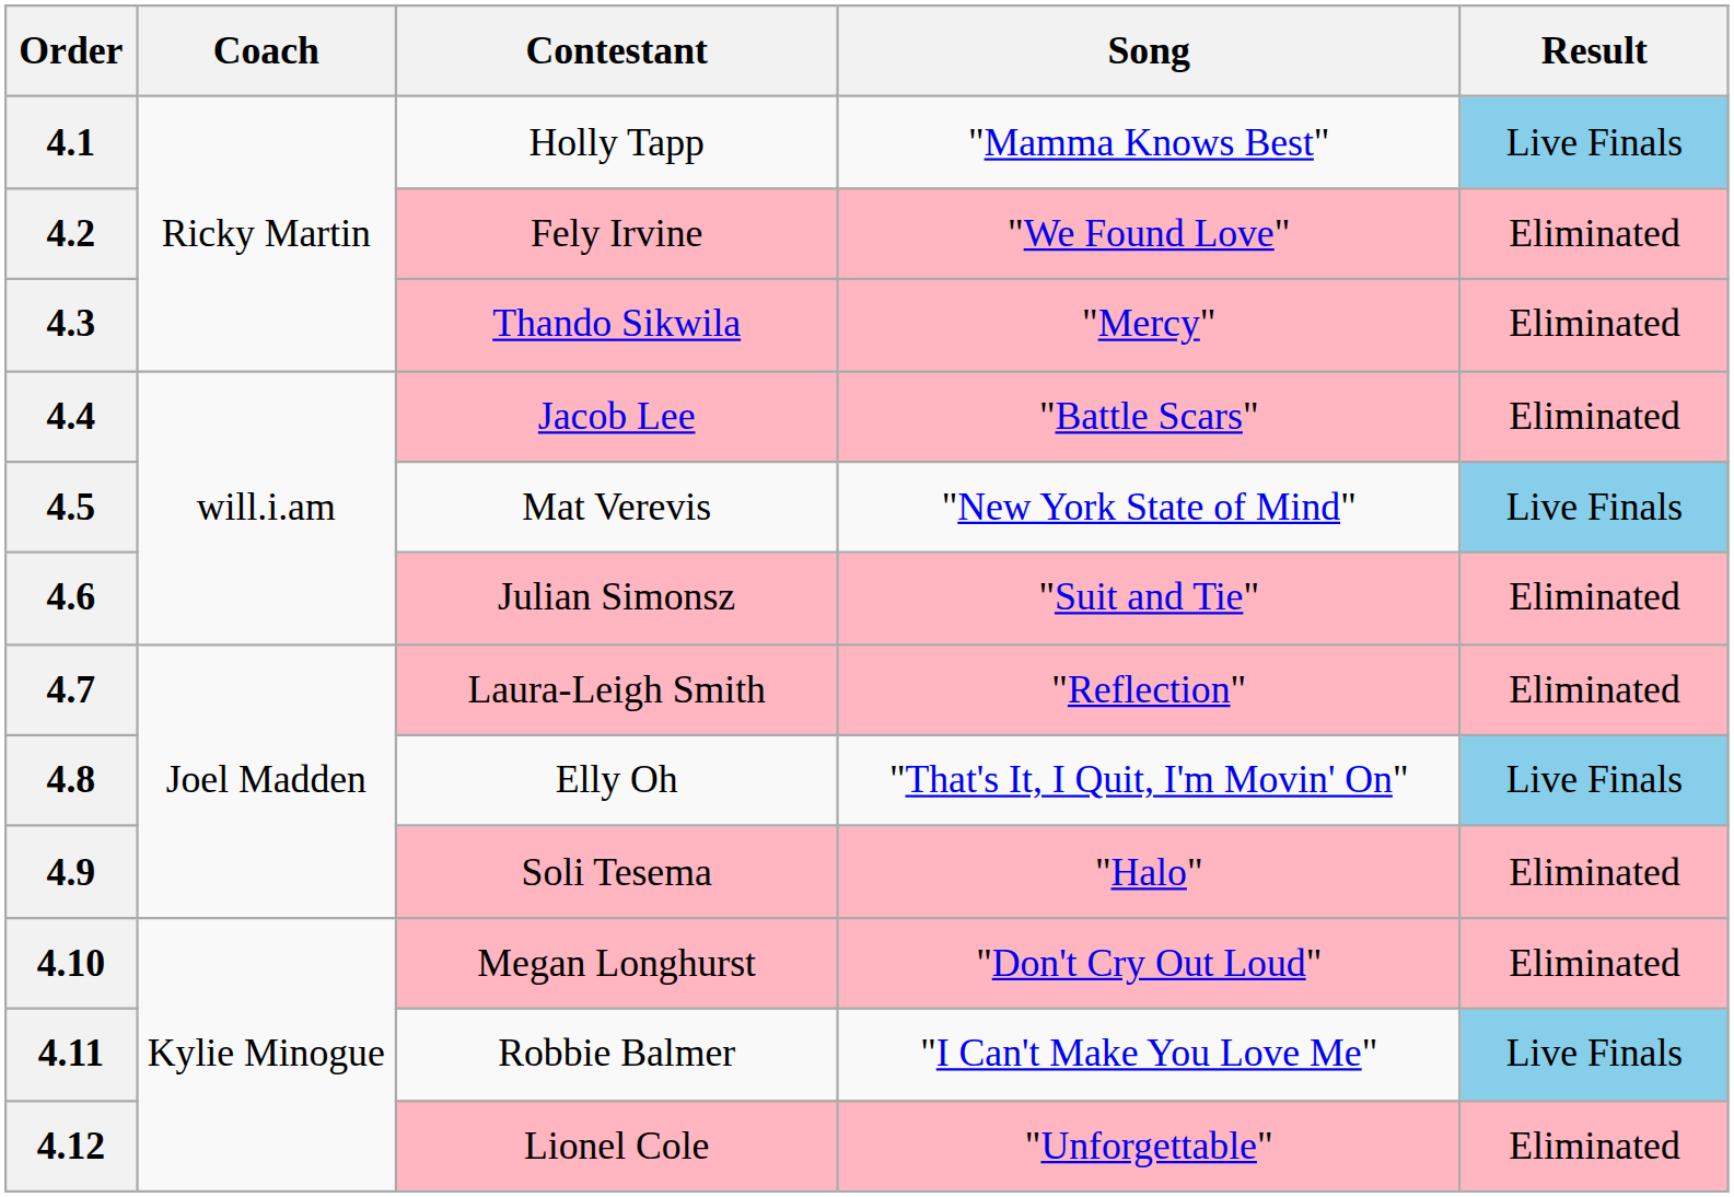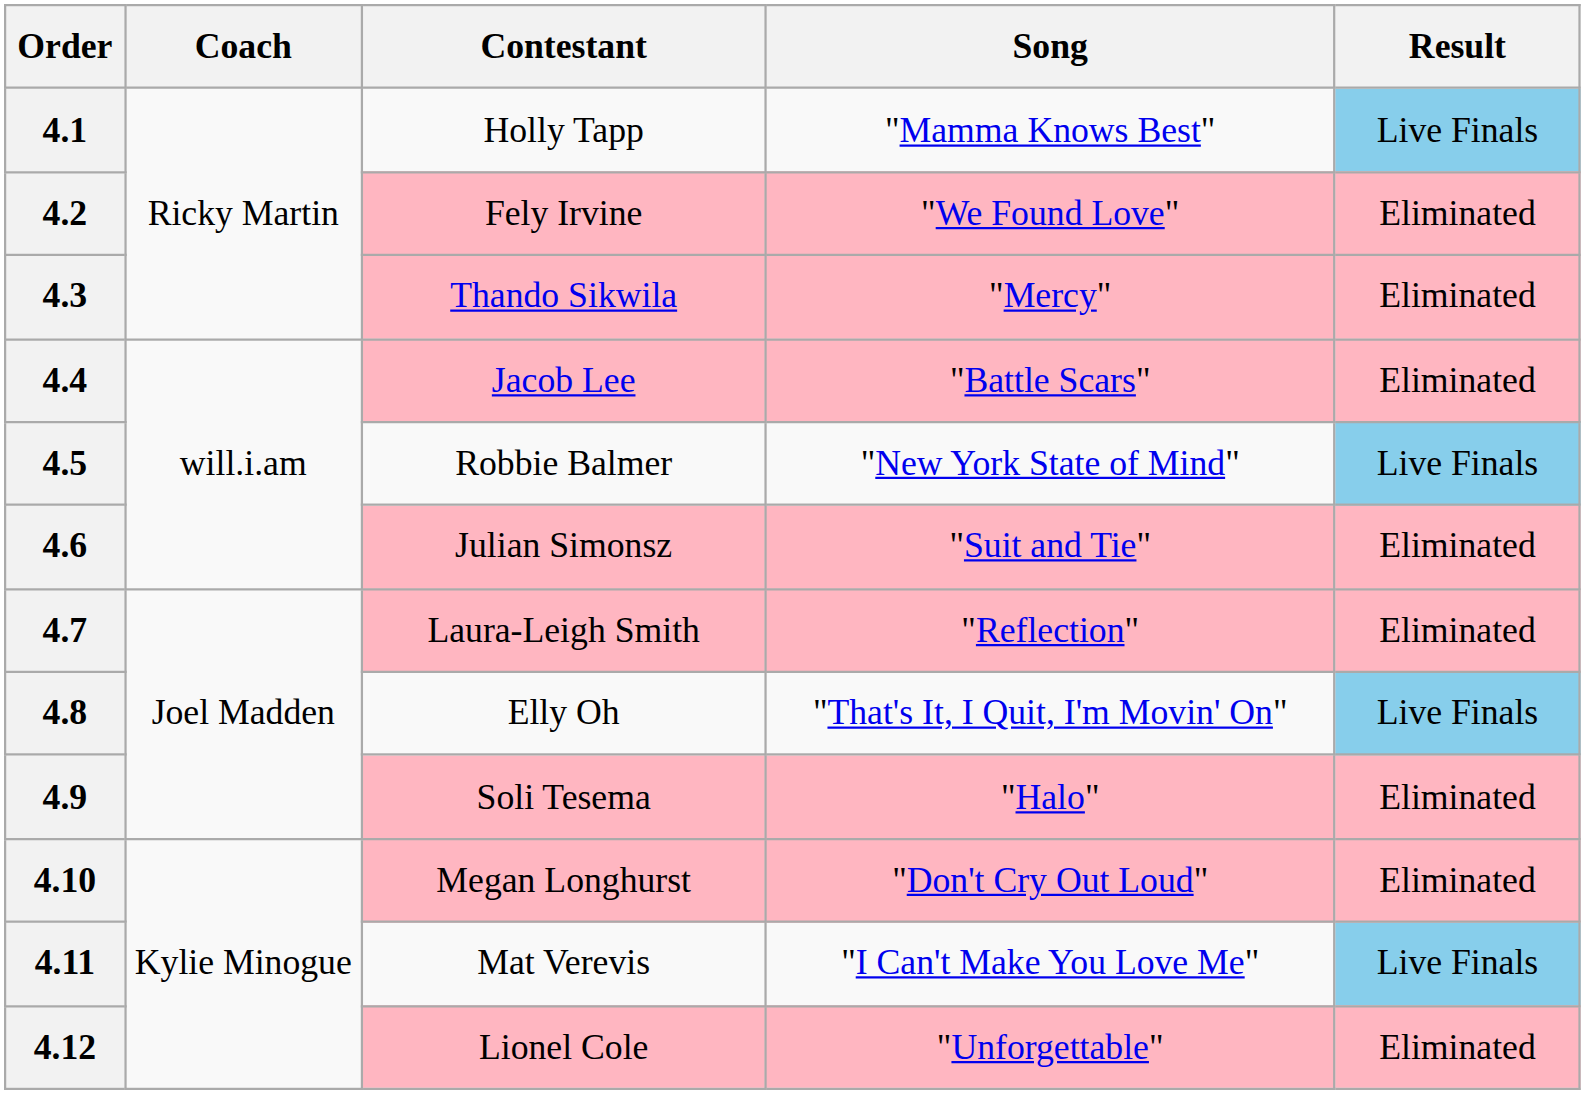4.5 | Contestant: Mat Verevis -> Robbie Balmer
4.11 | Contestant: Robbie Balmer -> Mat Verevis
